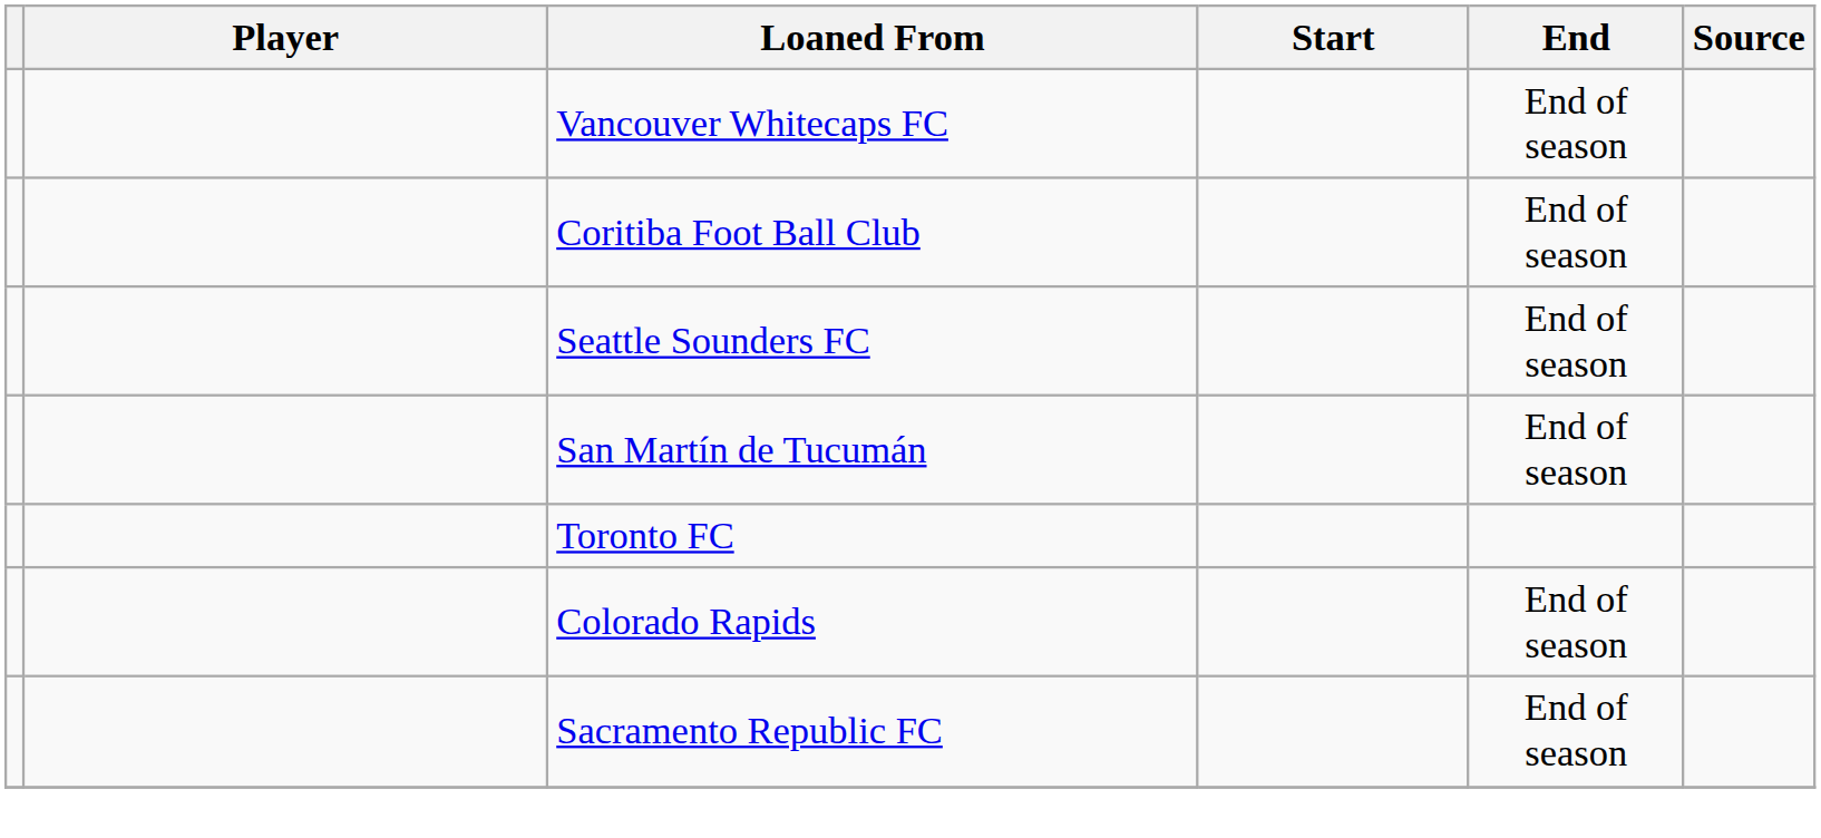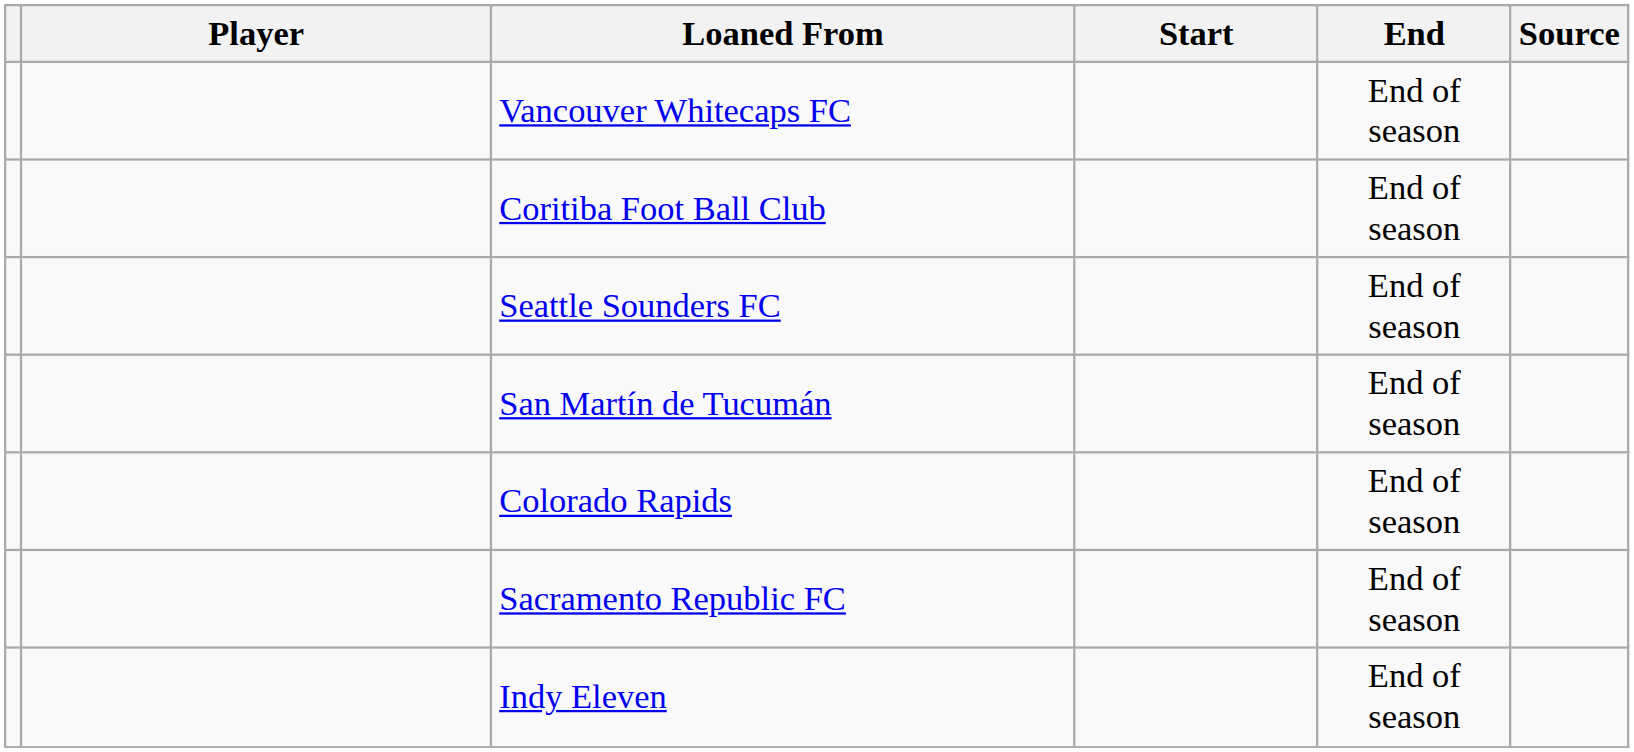- row: Toronto FC
+ row: Indy Eleven | End of season
